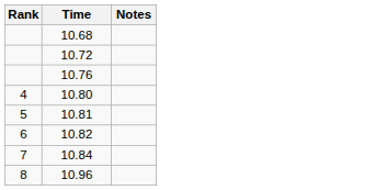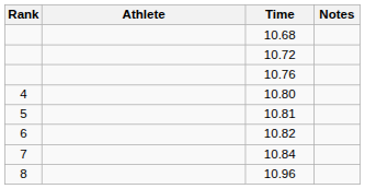+ column: Athlete
